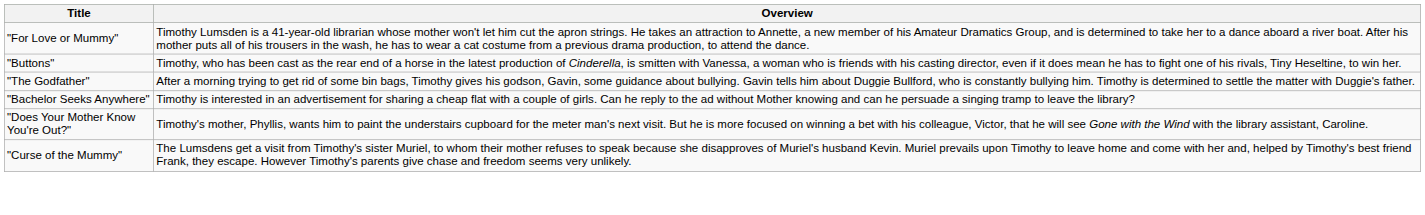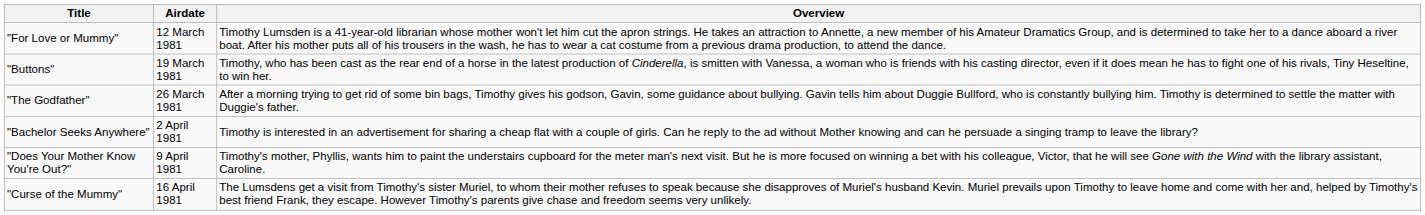+ column: Airdate | 12 March 1981 | 19 March 1981 | 26 March 1981 | 2 April 1981 | 9 April 1981 | 16 April 1981
